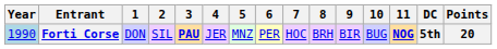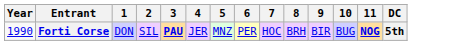- column: Points | 20
Forti Corse | Year: lightblue background -> no background
